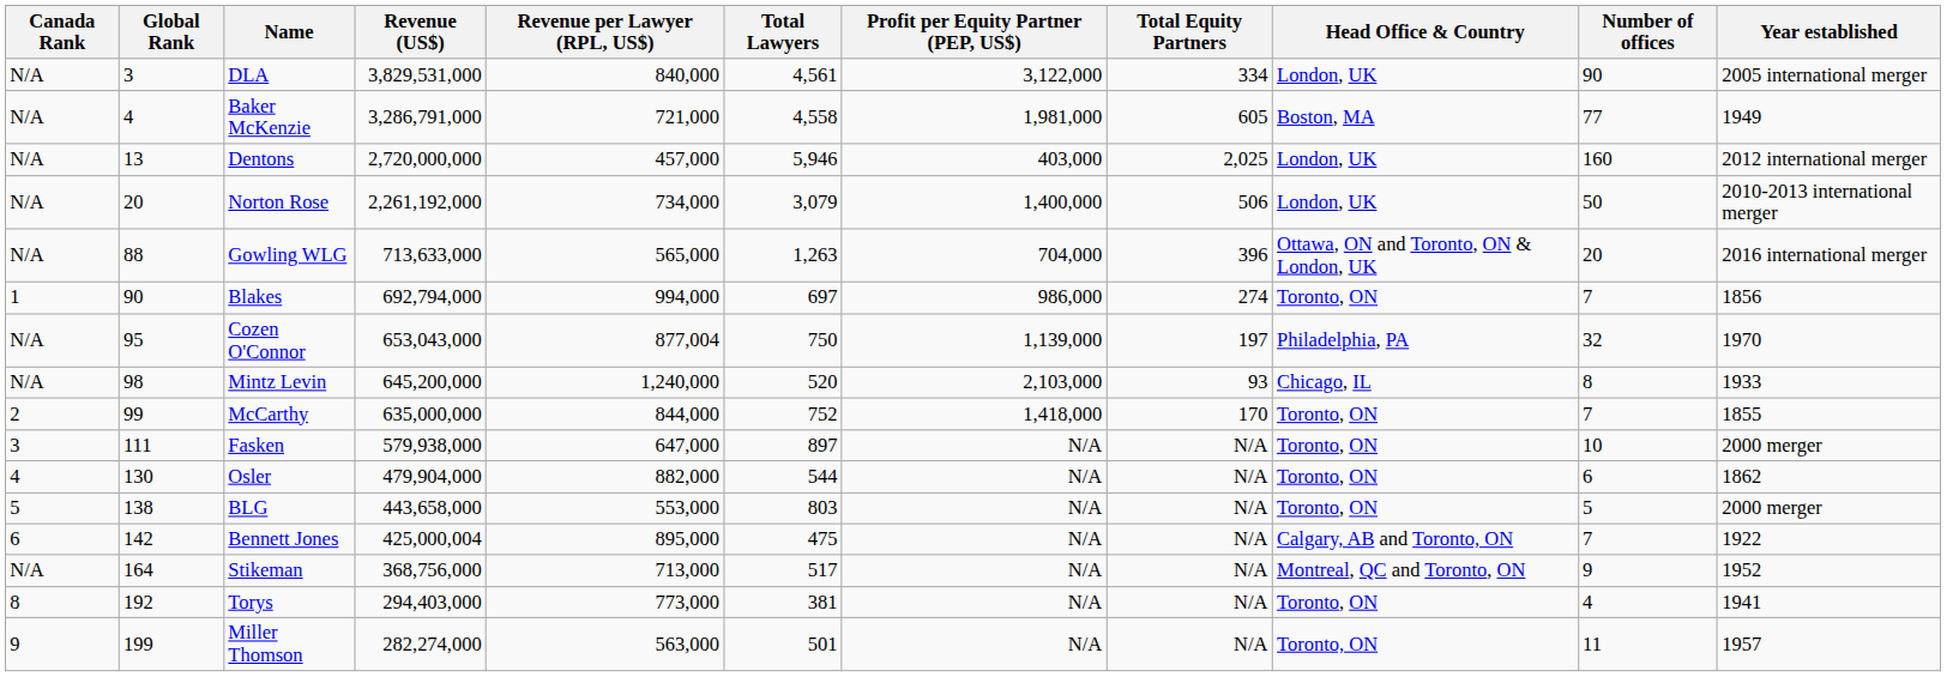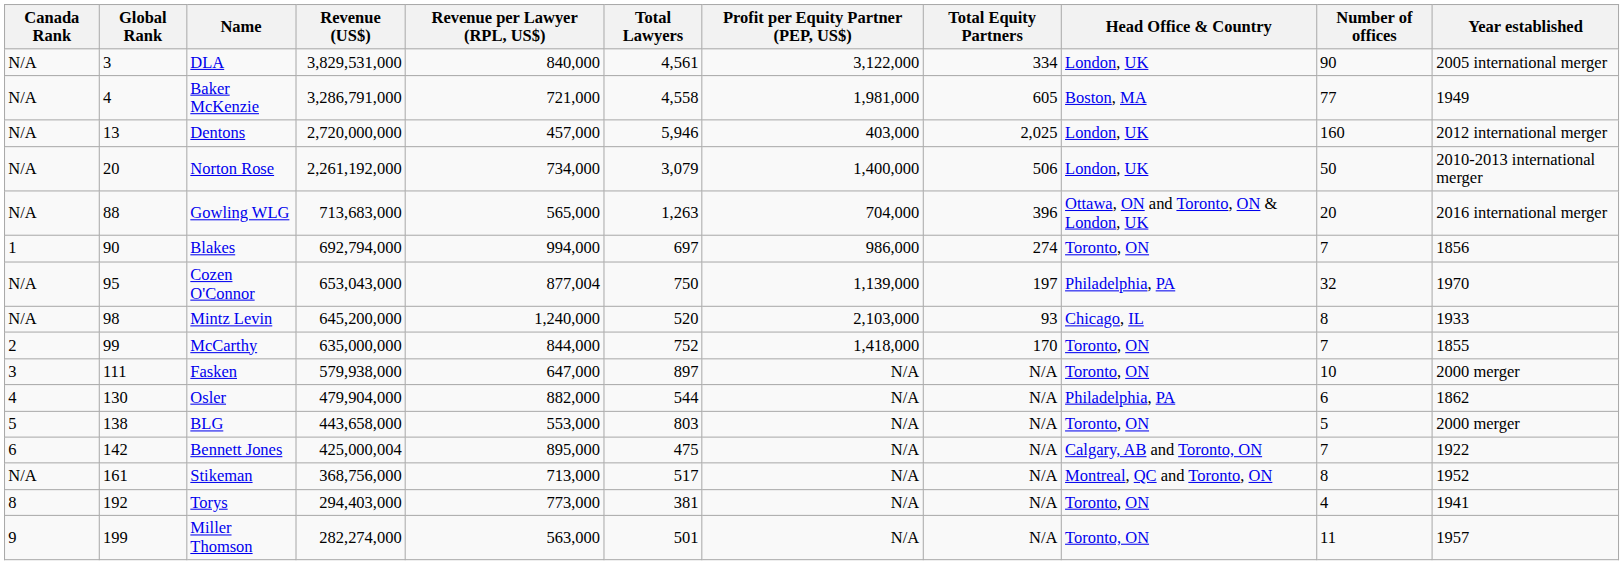Gowling WLG | Revenue (US$): 713,633,000 -> 713,683,000
Osler | Head Office & Country: Toronto, ON -> Philadelphia, PA
Stikeman | Global Rank: 164 -> 161
Stikeman | Number of offices: 9 -> 8
